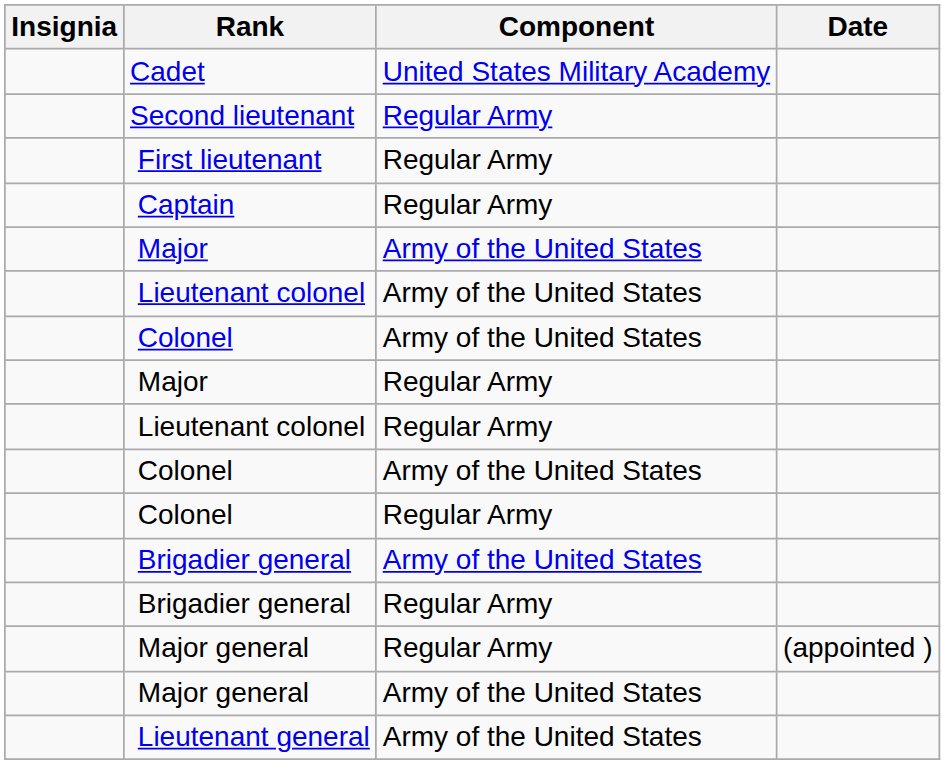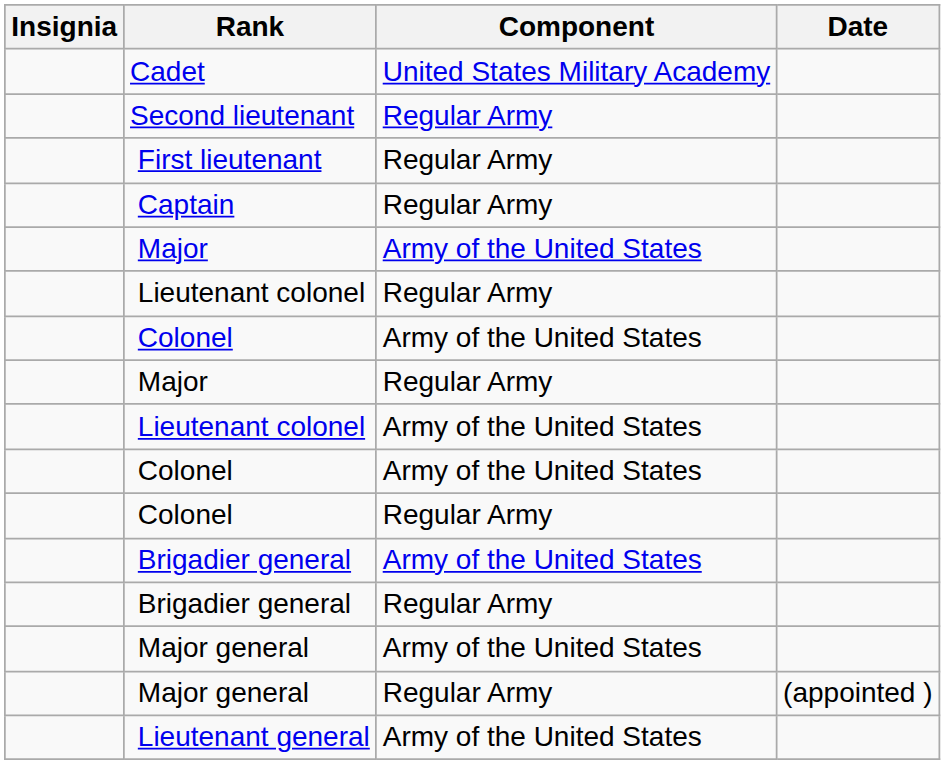rows swapped: Lieutenant colonel / Army of the United States <-> Lieutenant colonel / Regular Army
rows swapped: Major general / Army of the United States <-> Major general / Regular Army
